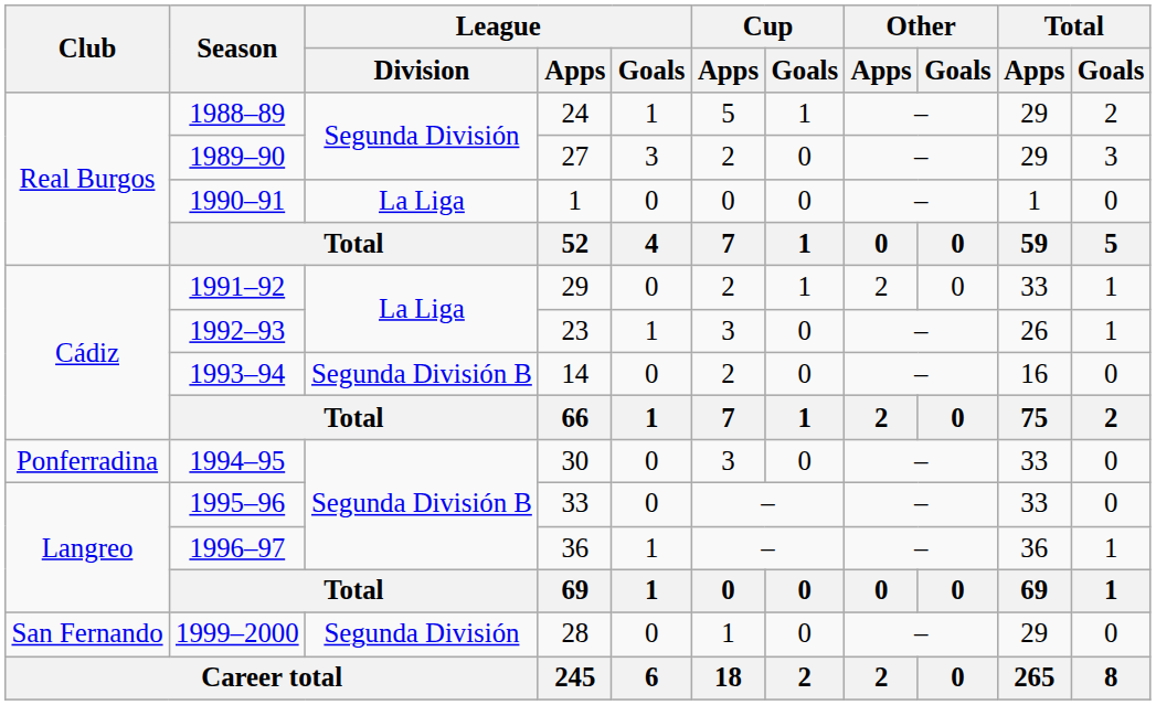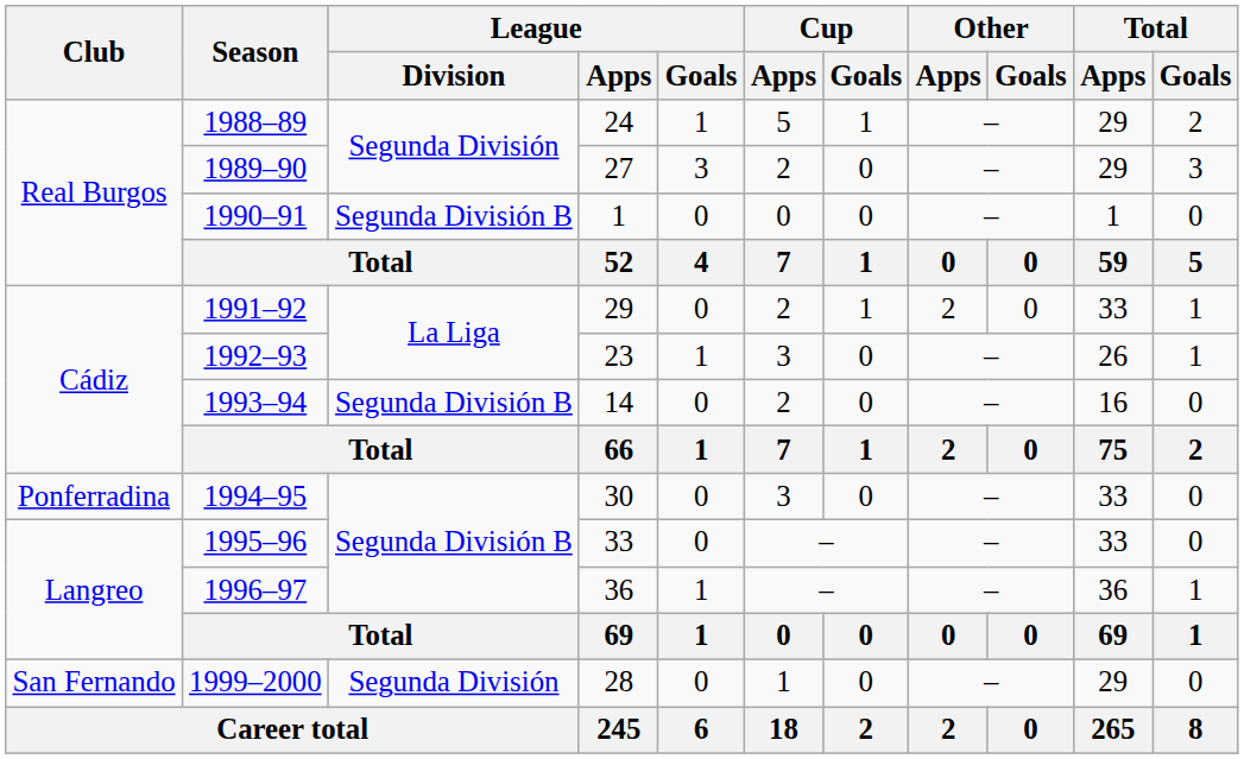1990–91 | League / Division: La Liga -> Segunda División B
